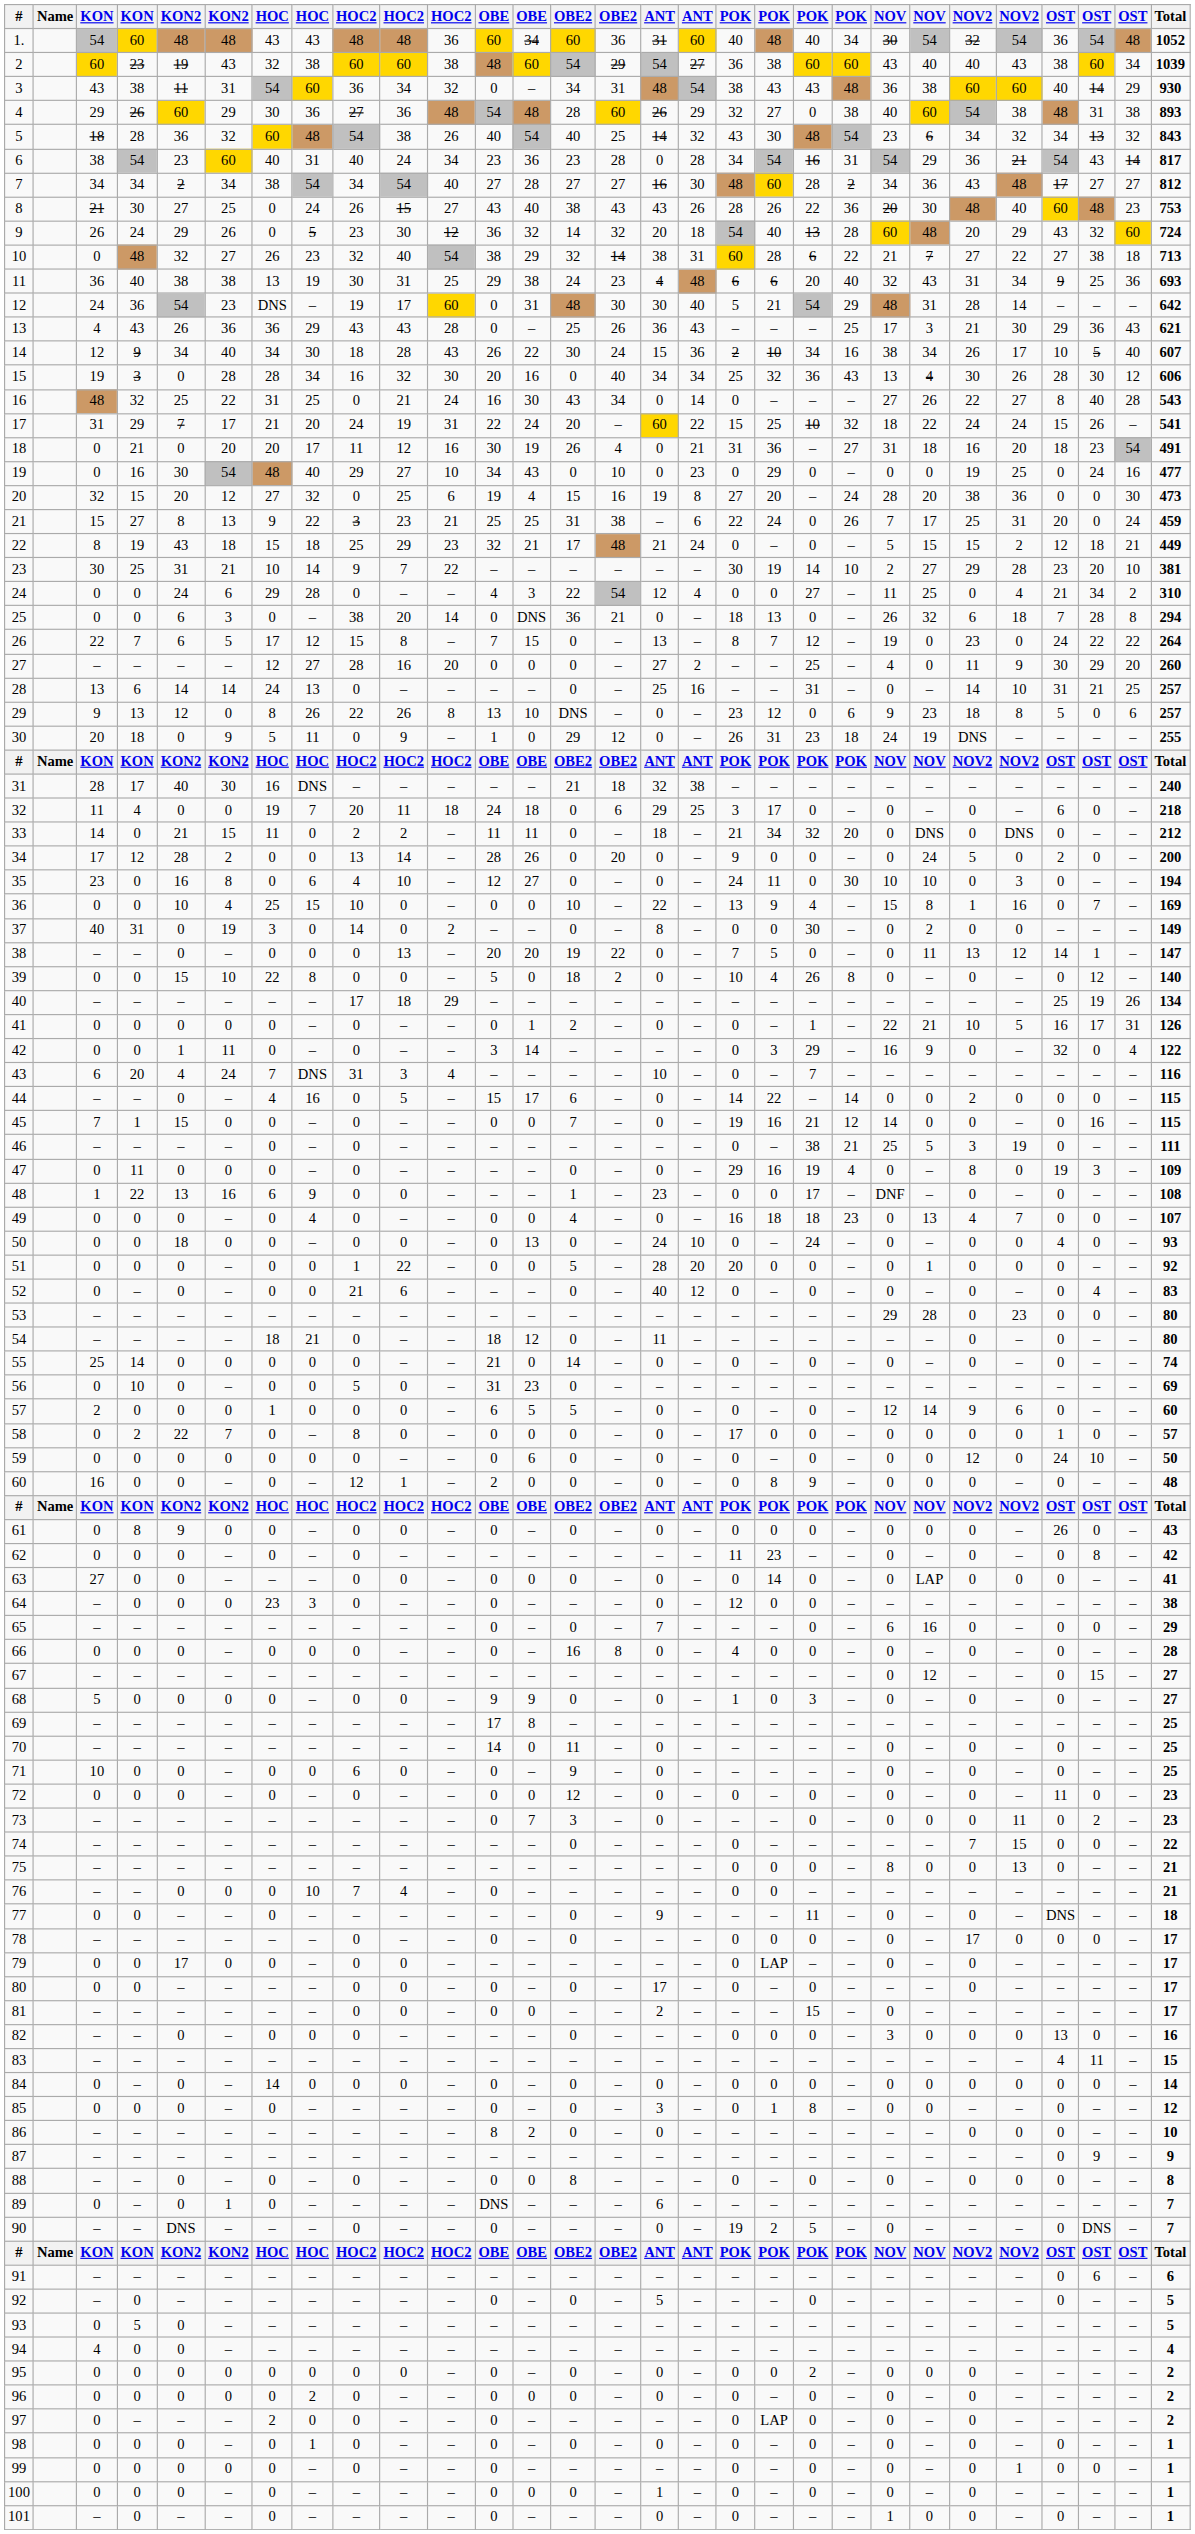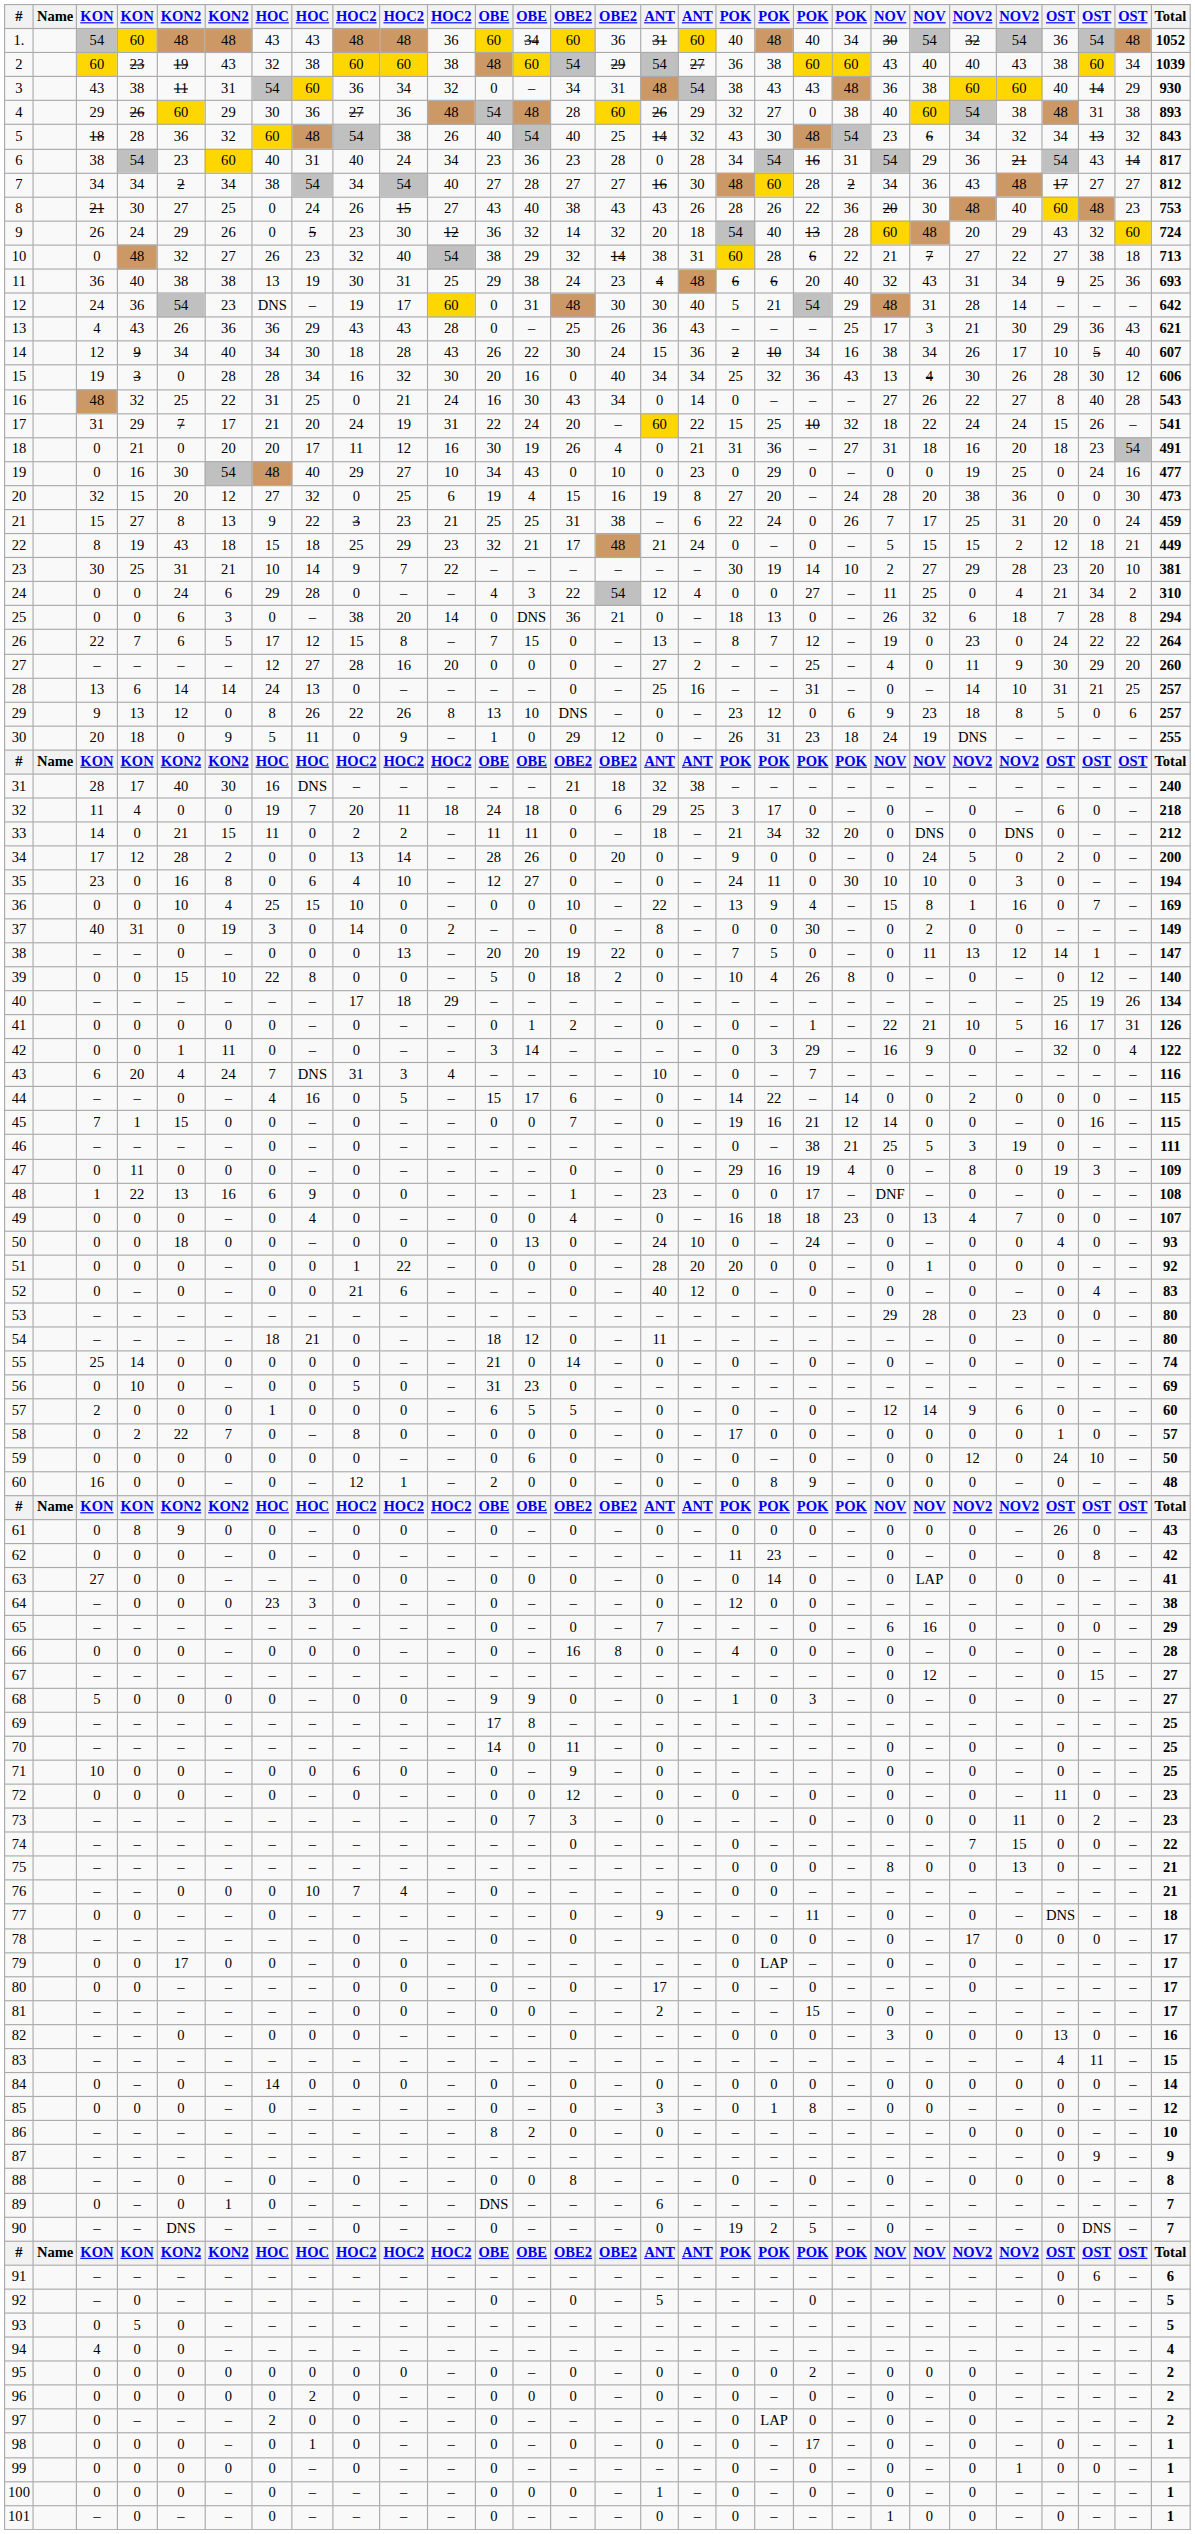51 | column 14: 5 -> 0
98 | column 20: 0 -> 17
